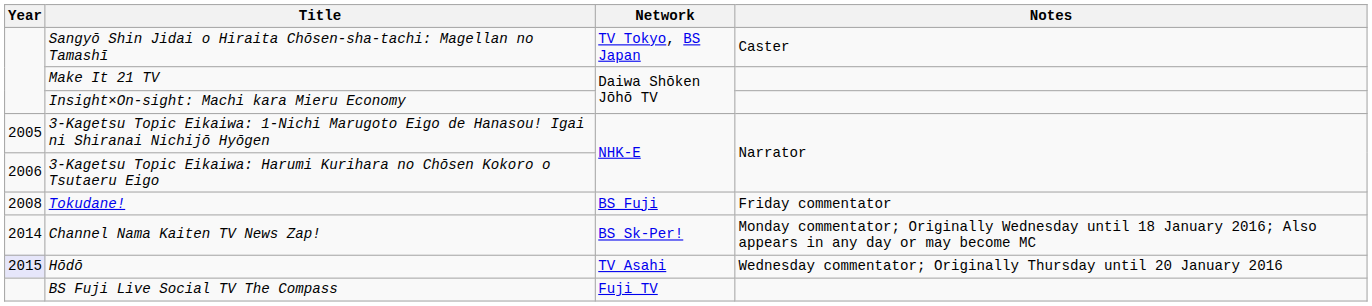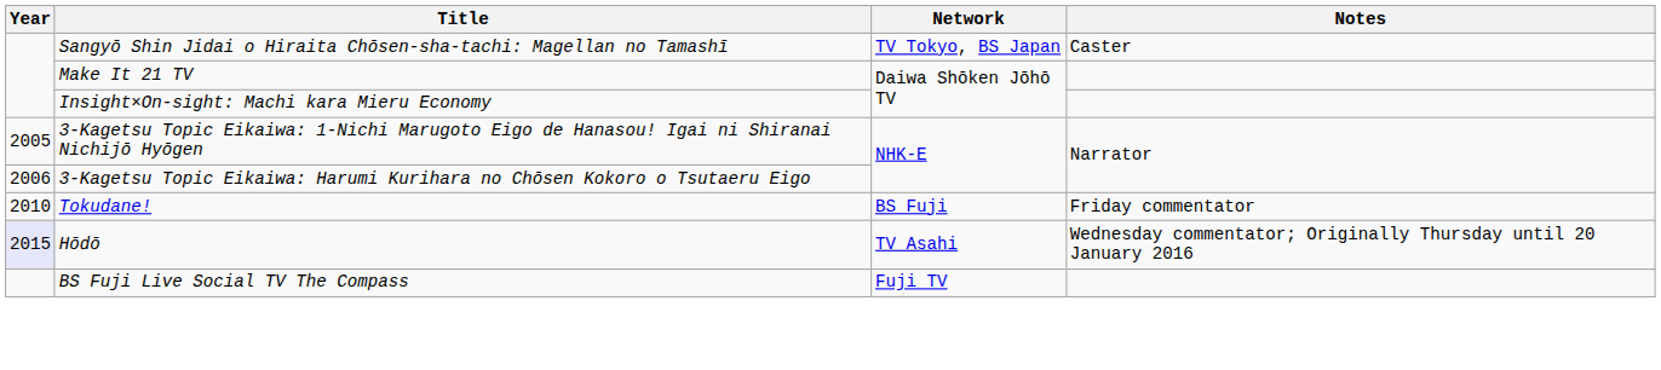Tokudane! | Year: 2008 -> 2010
- row: 2014 | Channel Nama Kaiten TV News Zap! | BS Sk-Per! | Monday commentator; Originally Wednesday until 18 January 2016; Also appears in any day or may become MC
